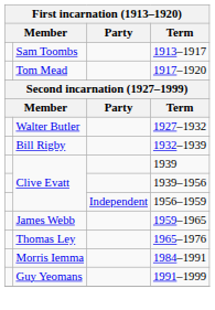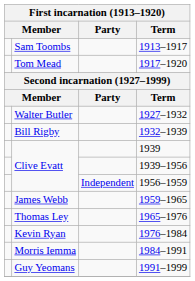+ row: Kevin Ryan | 1976–1984
